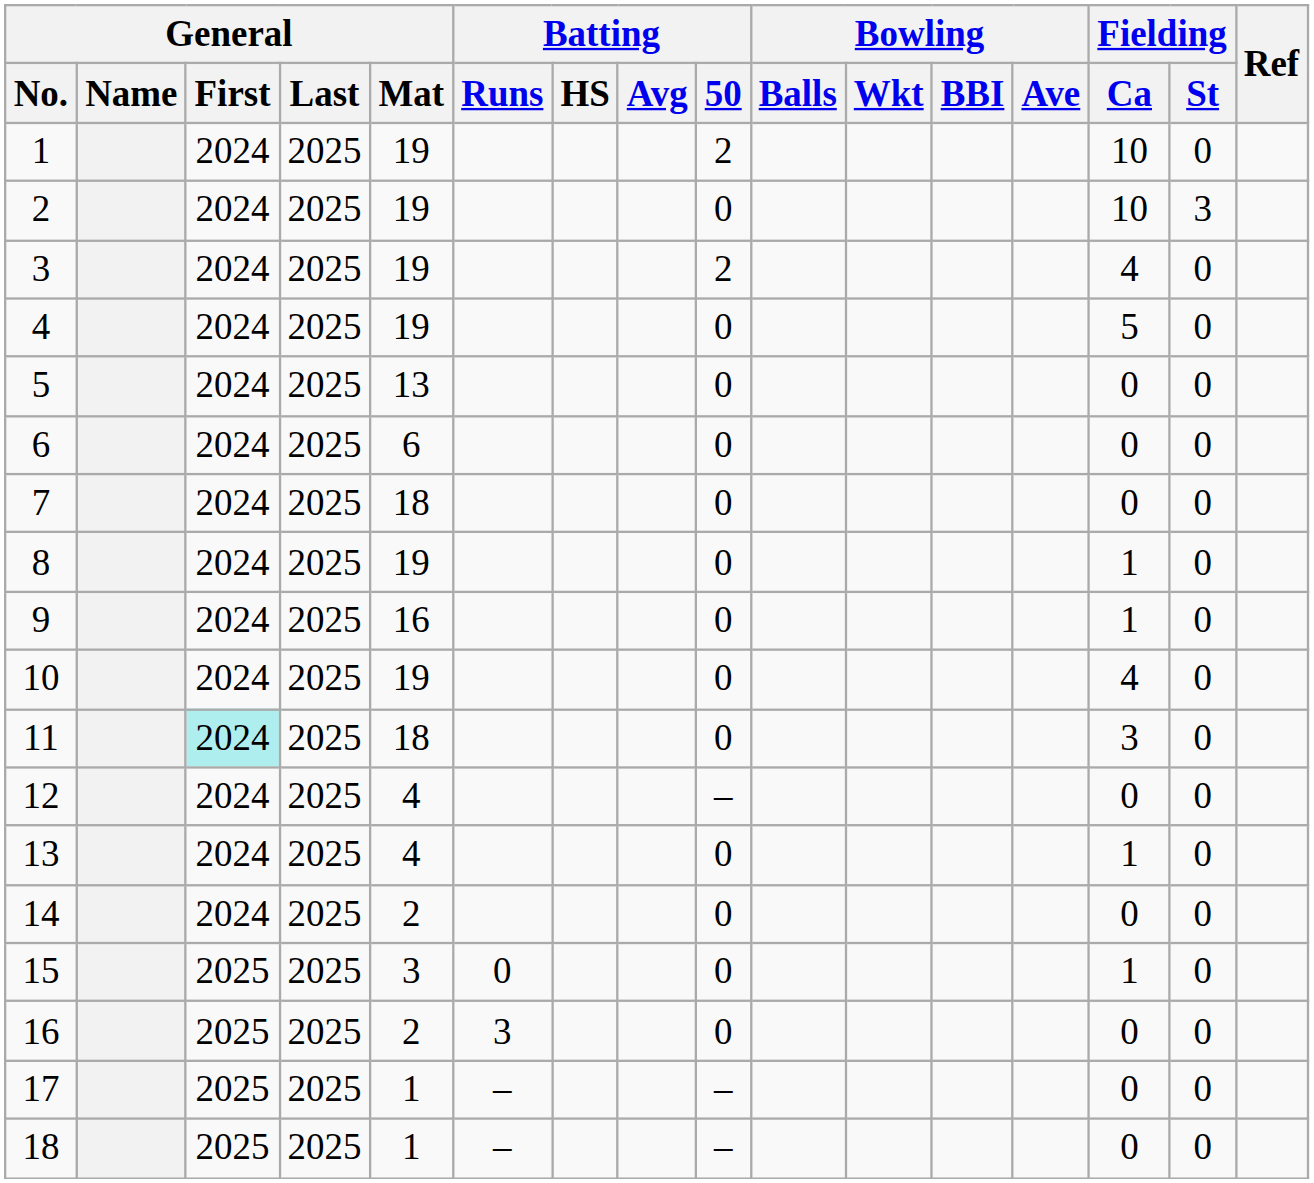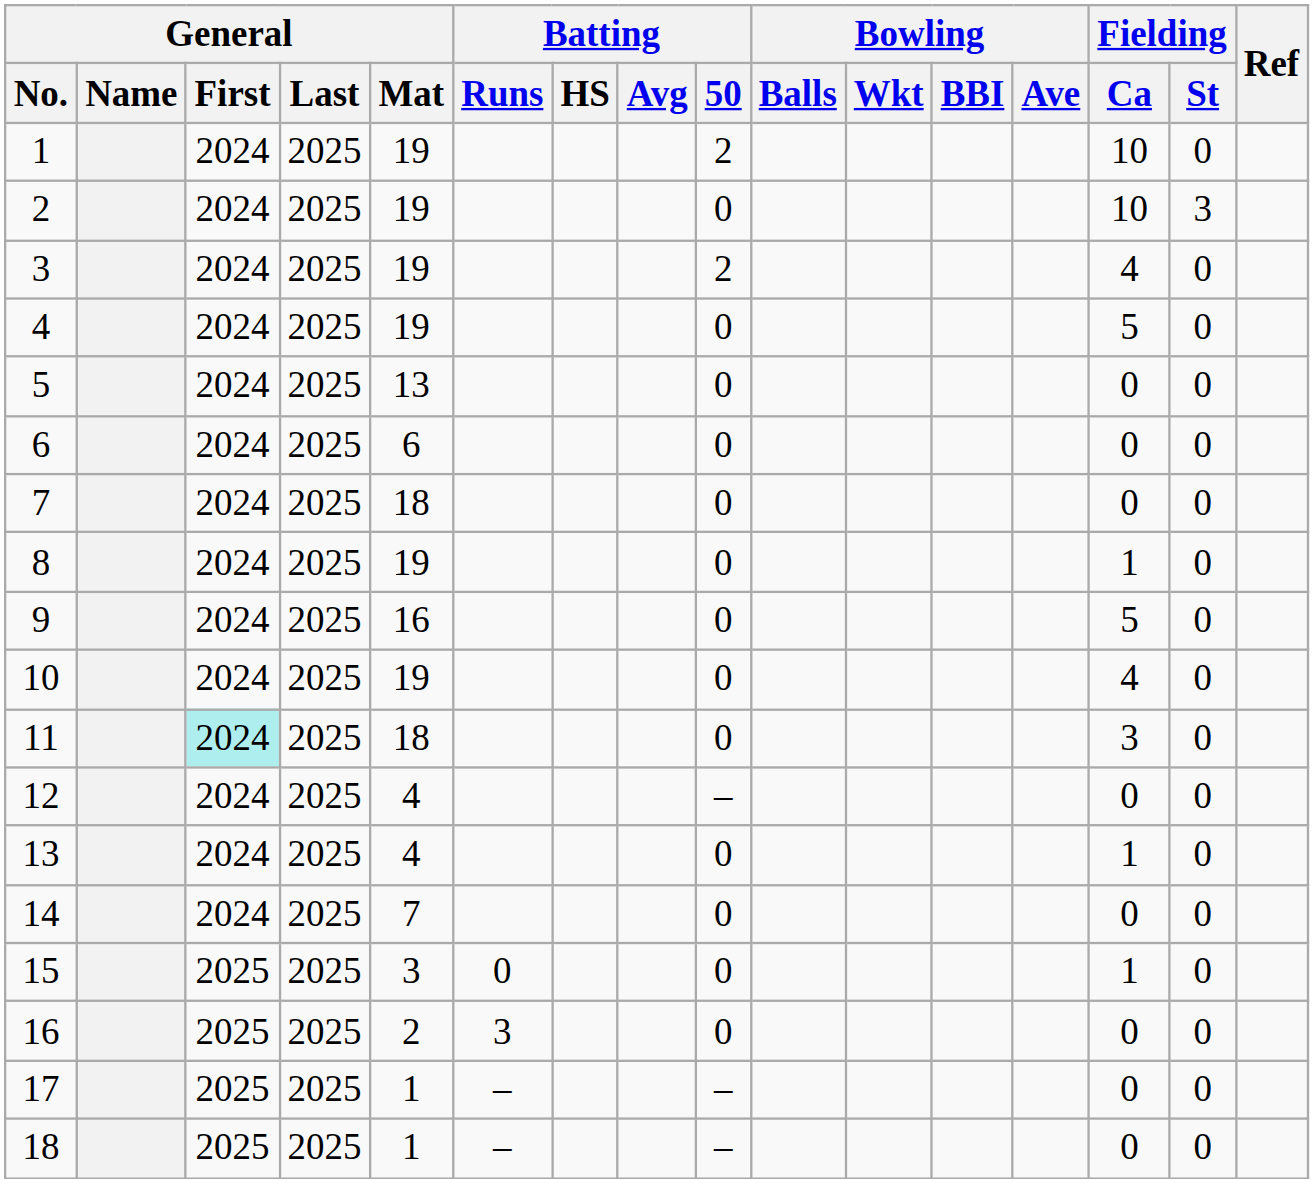9 | Fielding / Ca: 1 -> 5
14 | General / Mat: 2 -> 7
